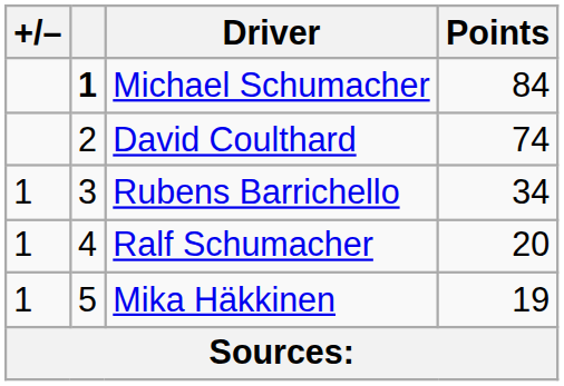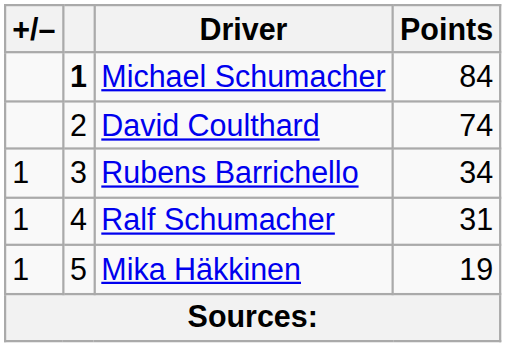Ralf Schumacher | Points: 20 -> 31
